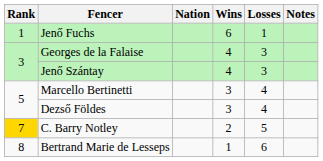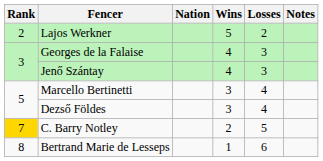- row: 1 | Jenő Fuchs | 6 | 1
+ row: 2 | Lajos Werkner | 5 | 2
